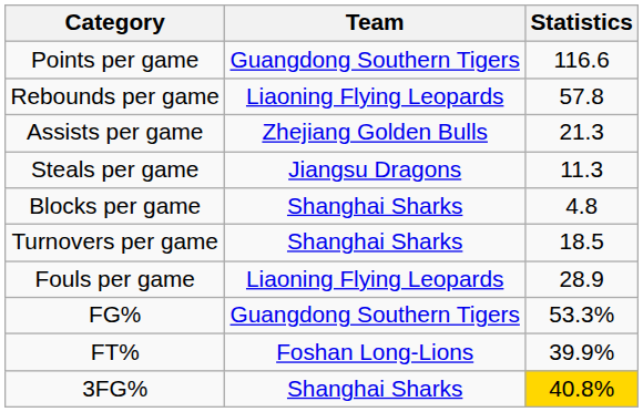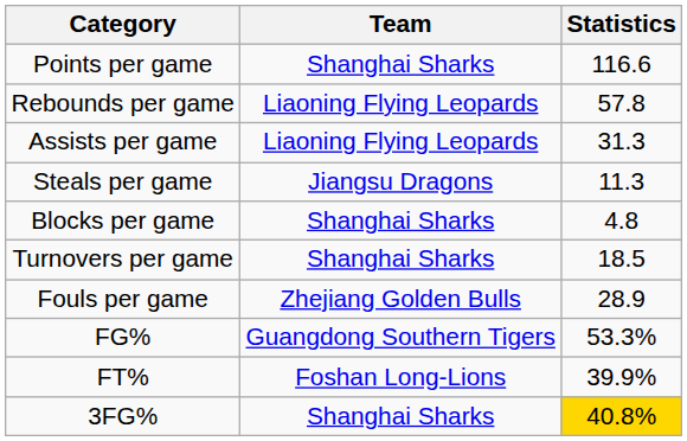Points per game | Team: Guangdong Southern Tigers -> Shanghai Sharks
Assists per game | Team: Zhejiang Golden Bulls -> Liaoning Flying Leopards
Assists per game | Statistics: 21.3 -> 31.3
Fouls per game | Team: Liaoning Flying Leopards -> Zhejiang Golden Bulls
